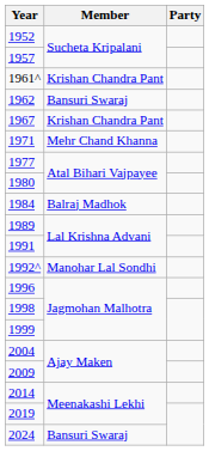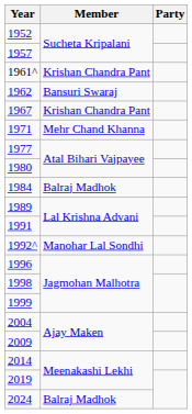2024 | Member: Bansuri Swaraj -> Balraj Madhok
